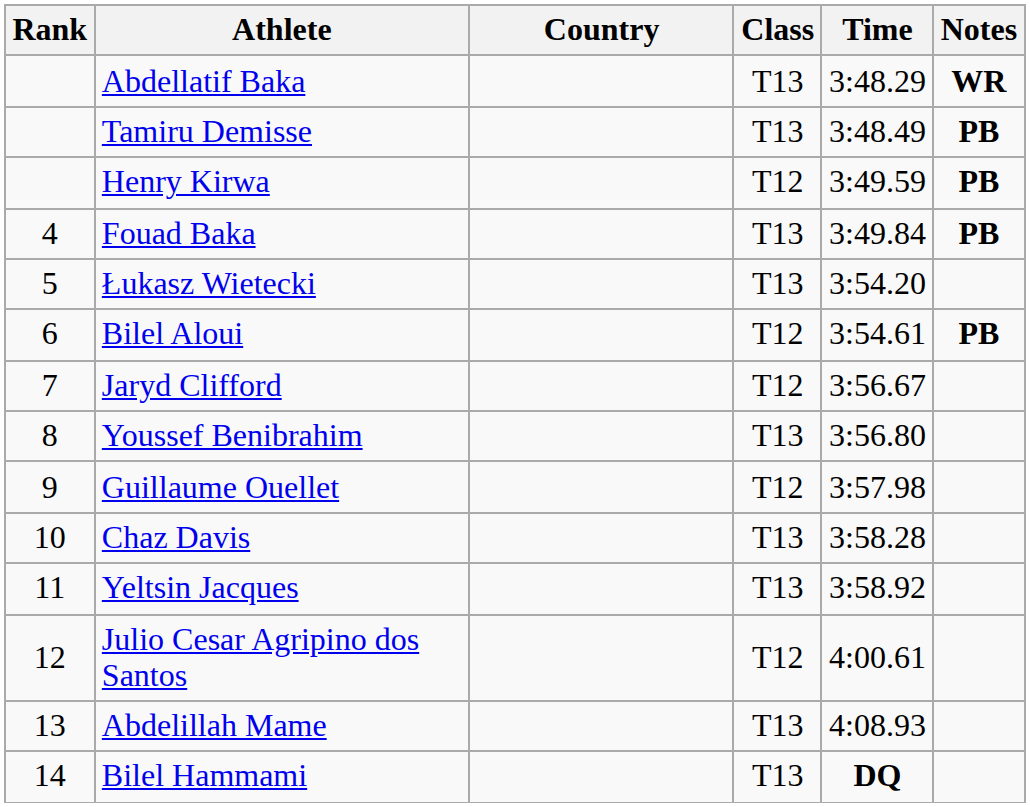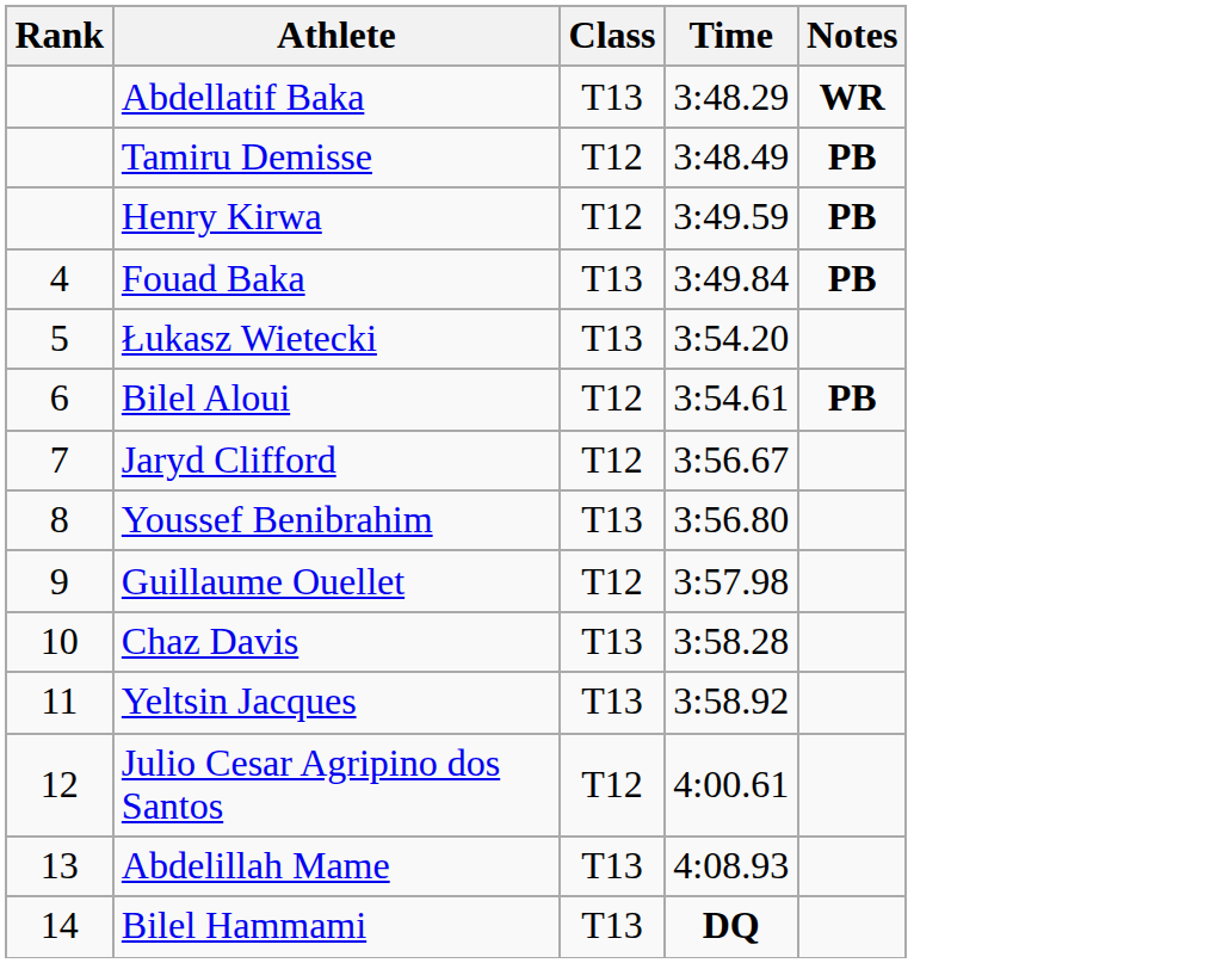- column: Country
Tamiru Demisse | Class: T13 -> T12
